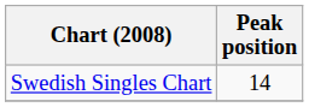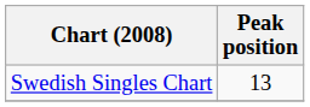Swedish Singles Chart | Peak position: 14 -> 13
